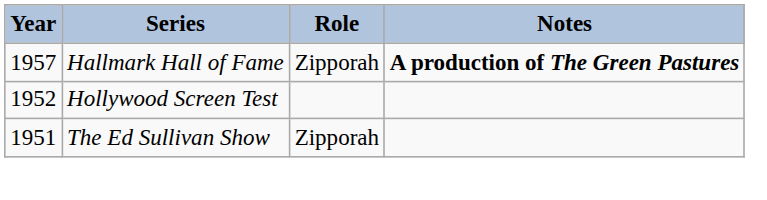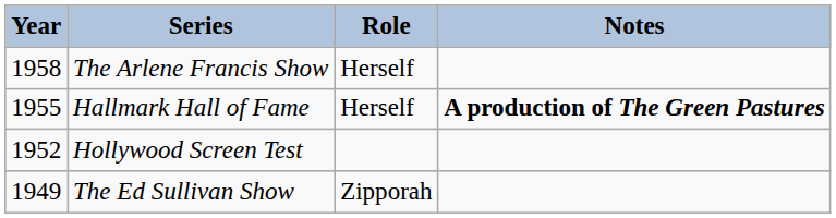+ row: 1958 | The Arlene Francis Show | Herself
Hallmark Hall of Fame | Year: 1957 -> 1955
Hallmark Hall of Fame | Role: Zipporah -> Herself
The Ed Sullivan Show | Year: 1951 -> 1949
